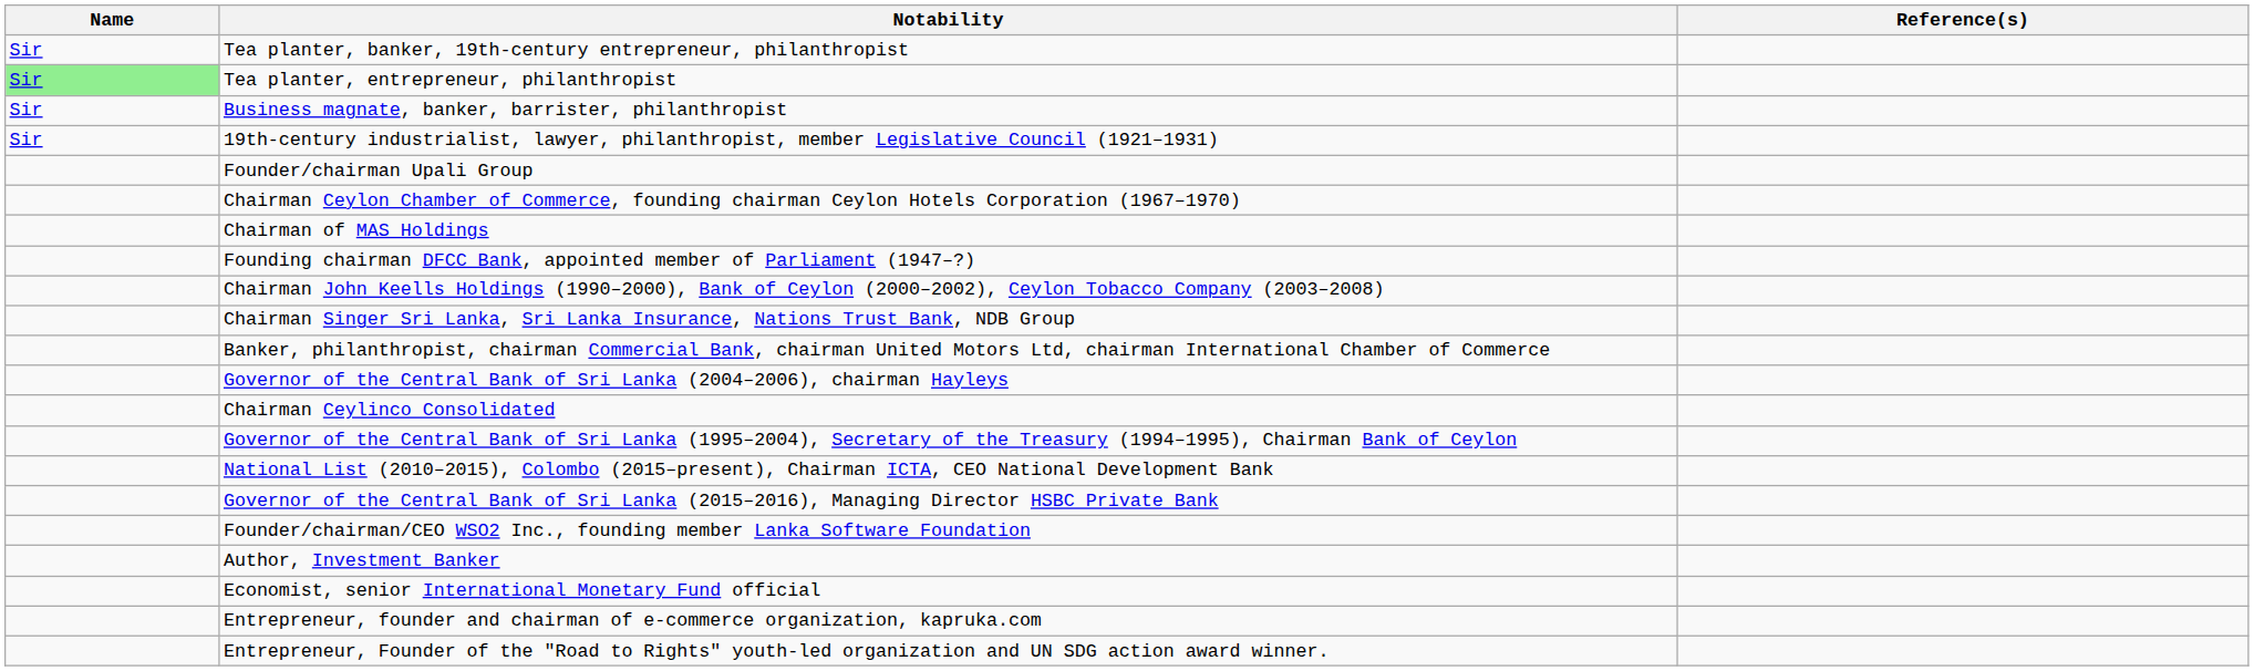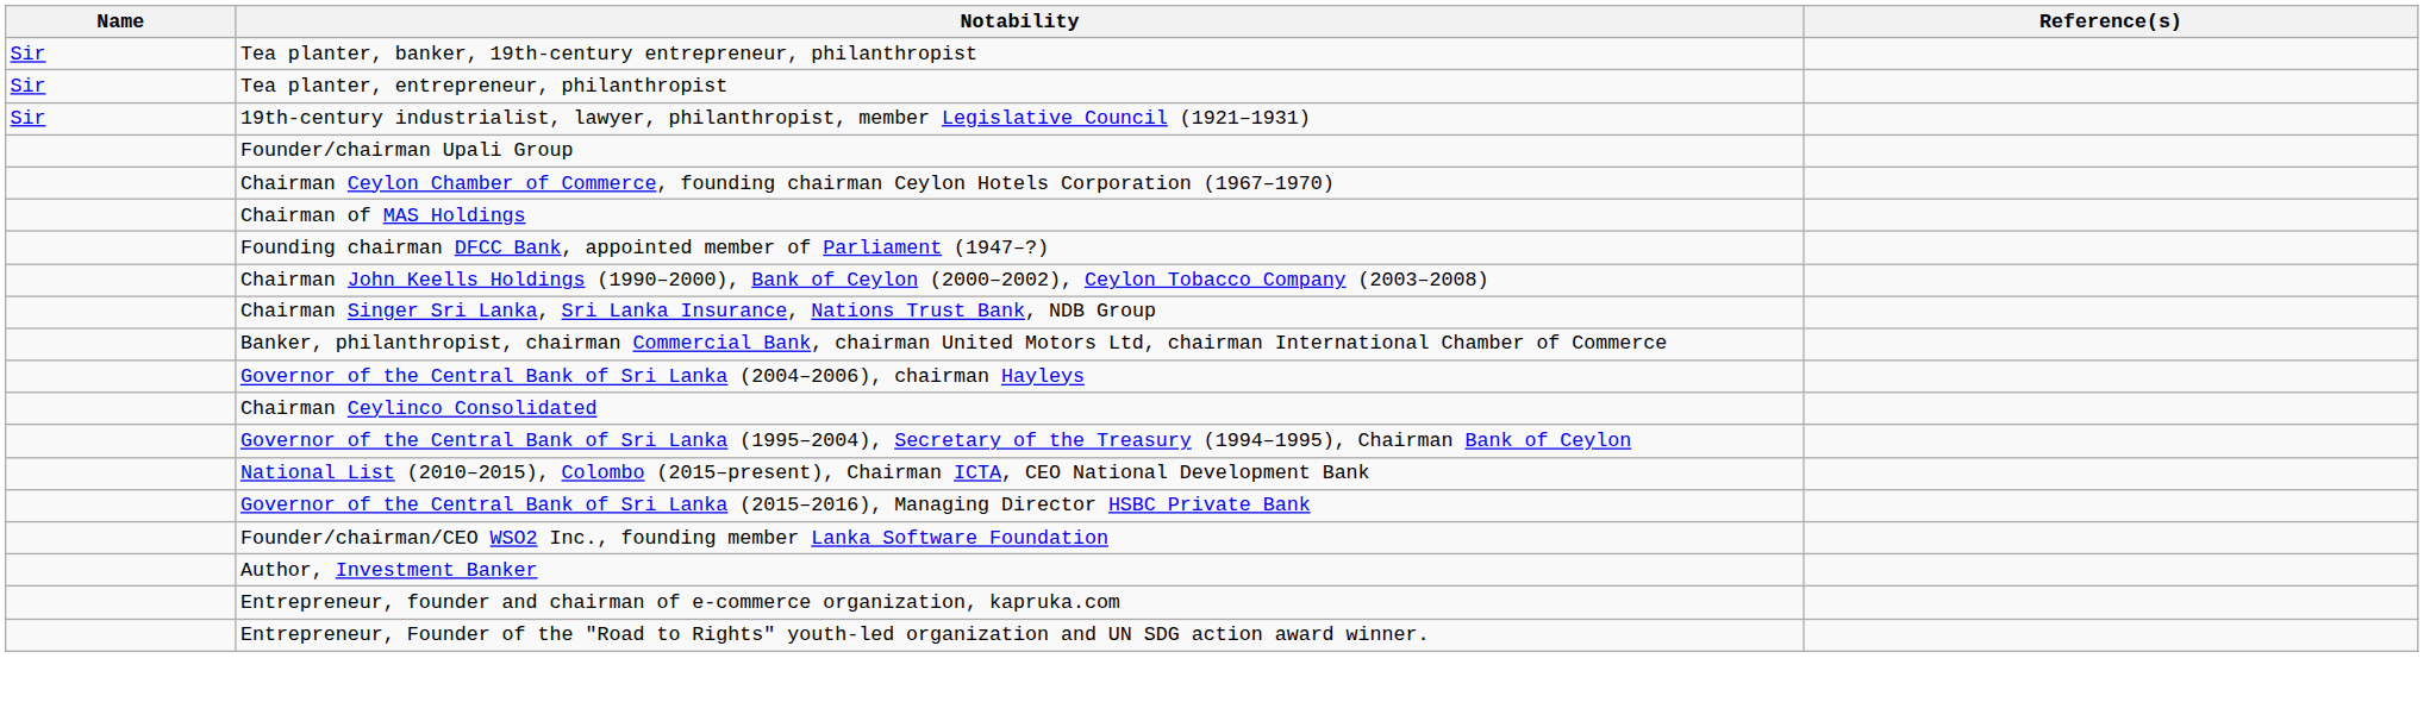Tea planter, entrepreneur, philanthropist | Name: lightgreen background -> no background
- row: Sir | Business magnate, banker, barrister, philanthropist
- row: Economist, senior International Monetary Fund official
